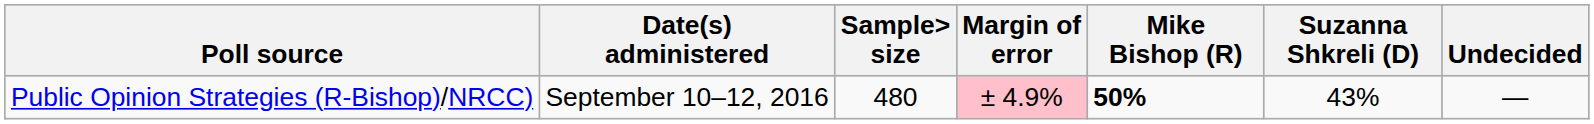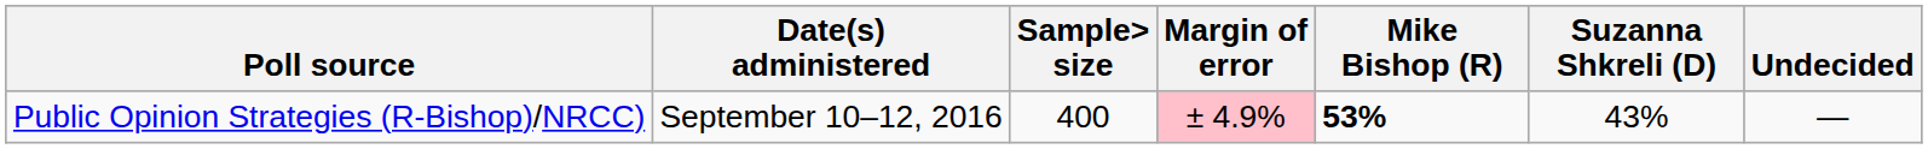Public Opinion Strategies (R-Bishop)/NRCC) | Sample> size: 480 -> 400
Public Opinion Strategies (R-Bishop)/NRCC) | Mike Bishop (R): 50% -> 53%
